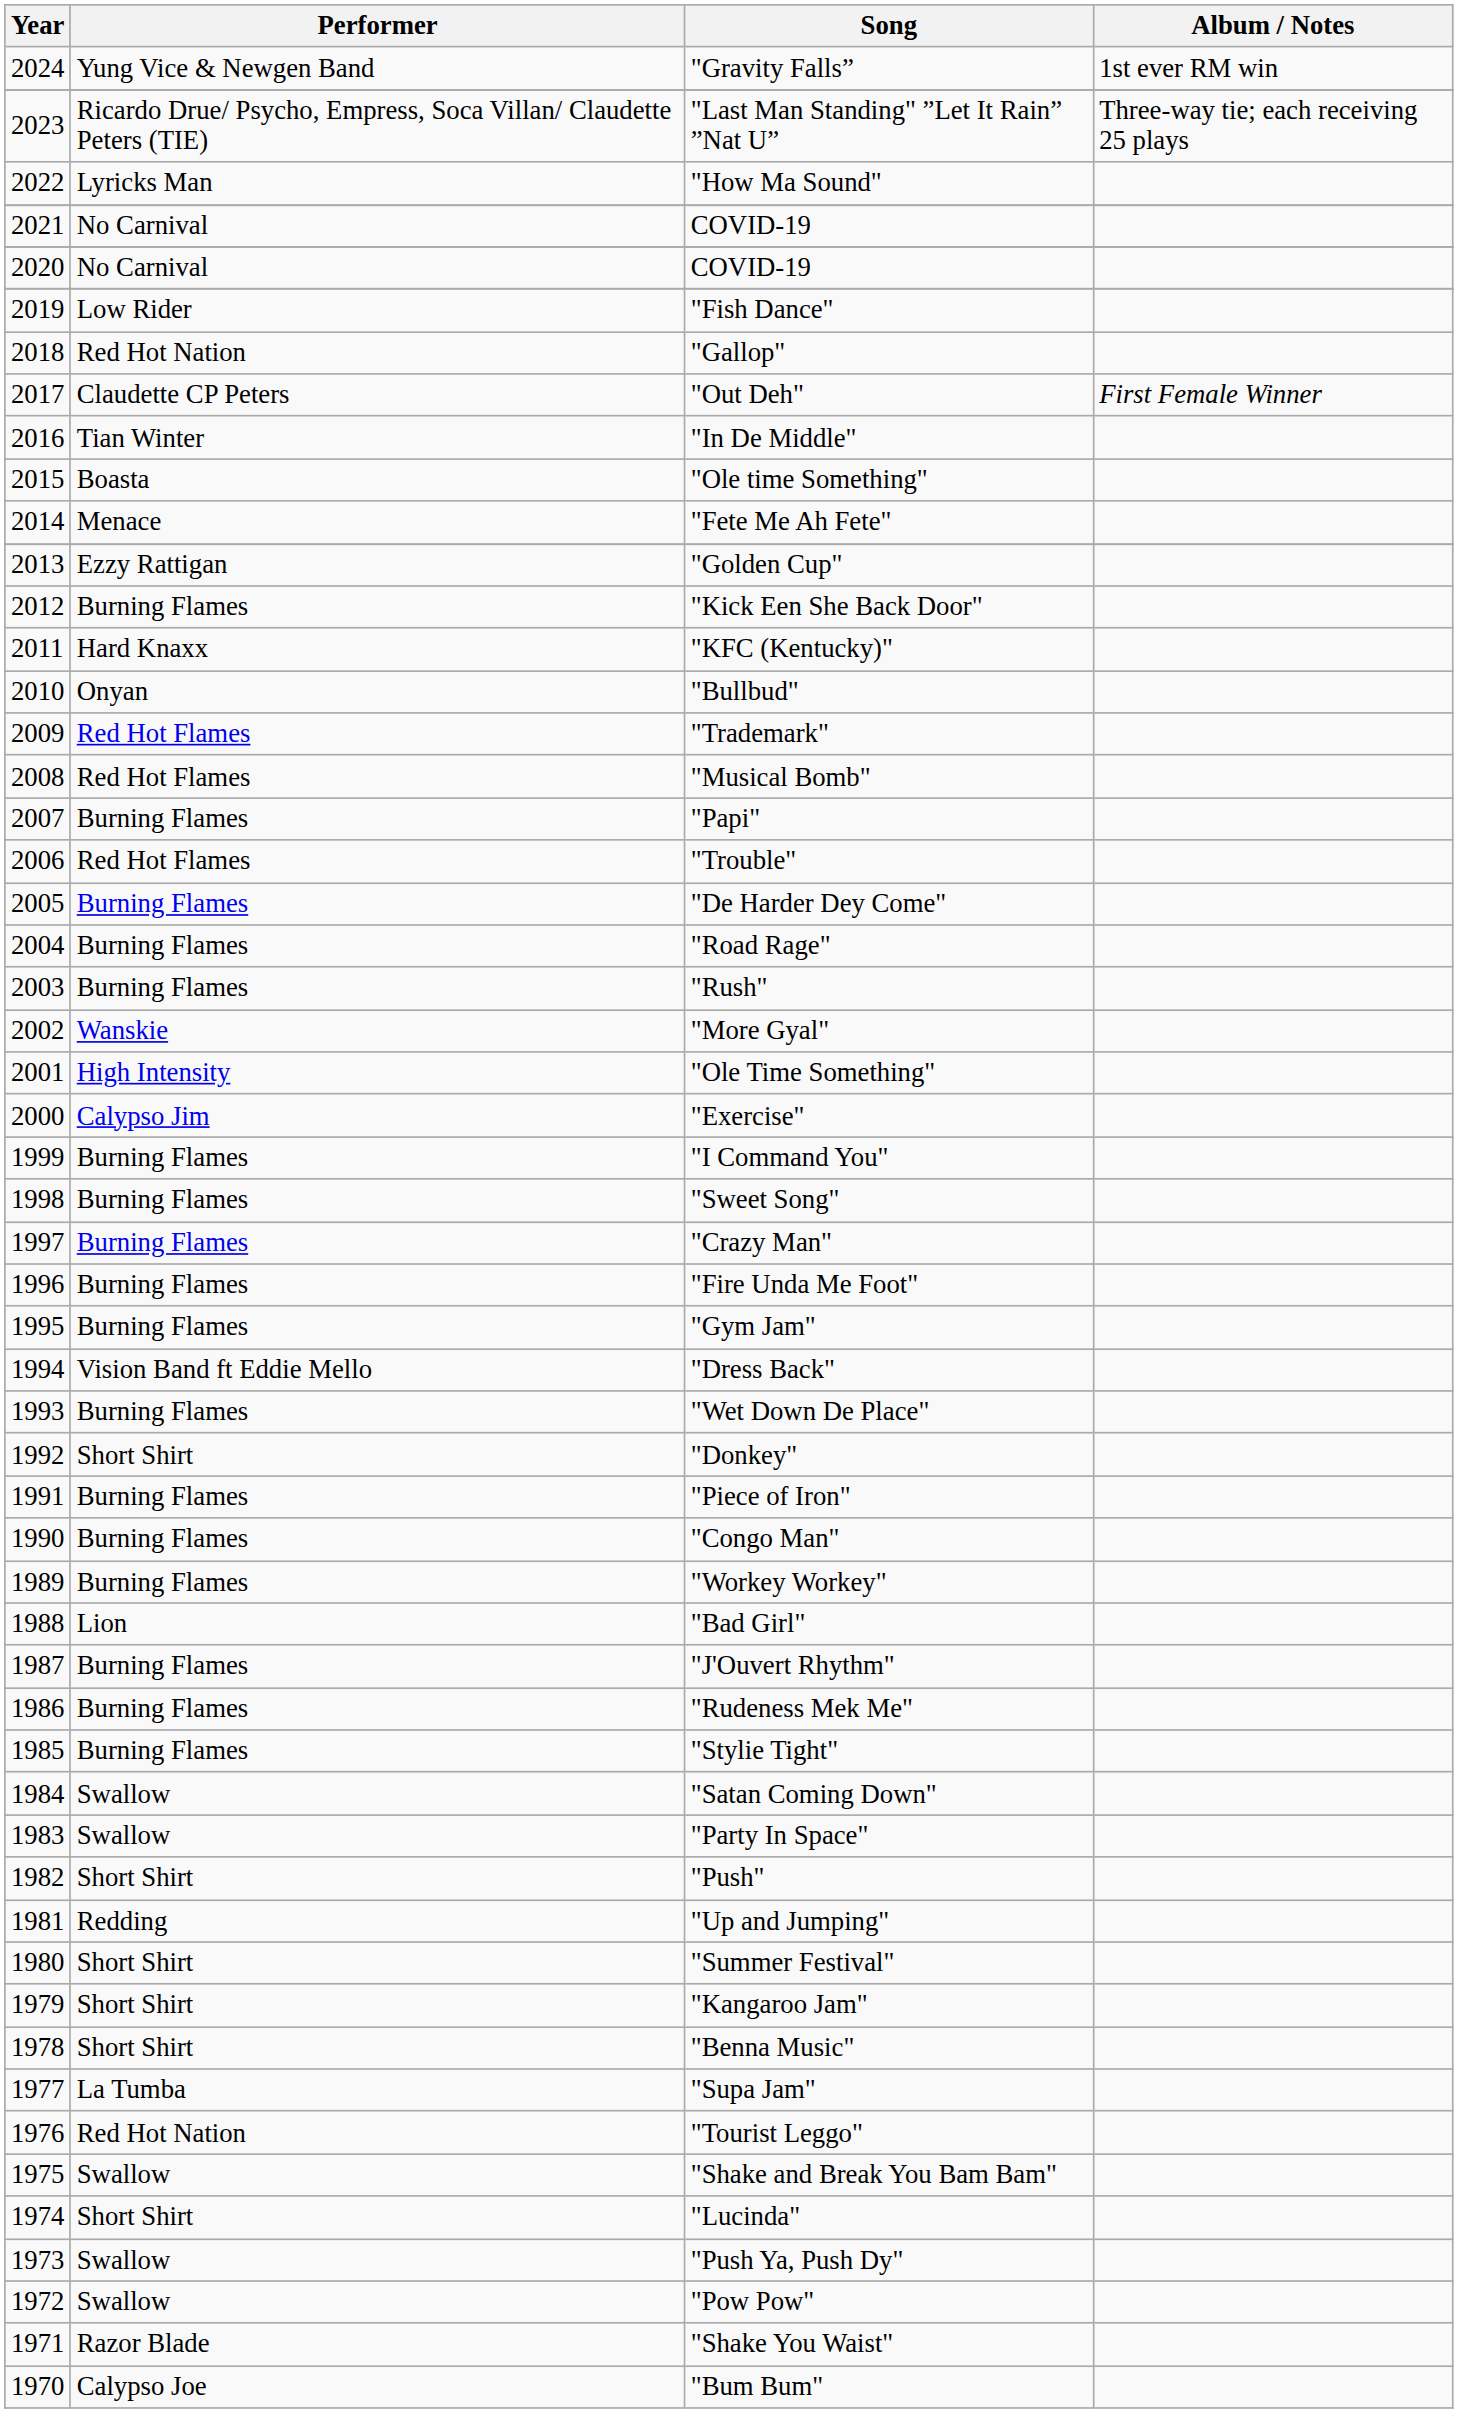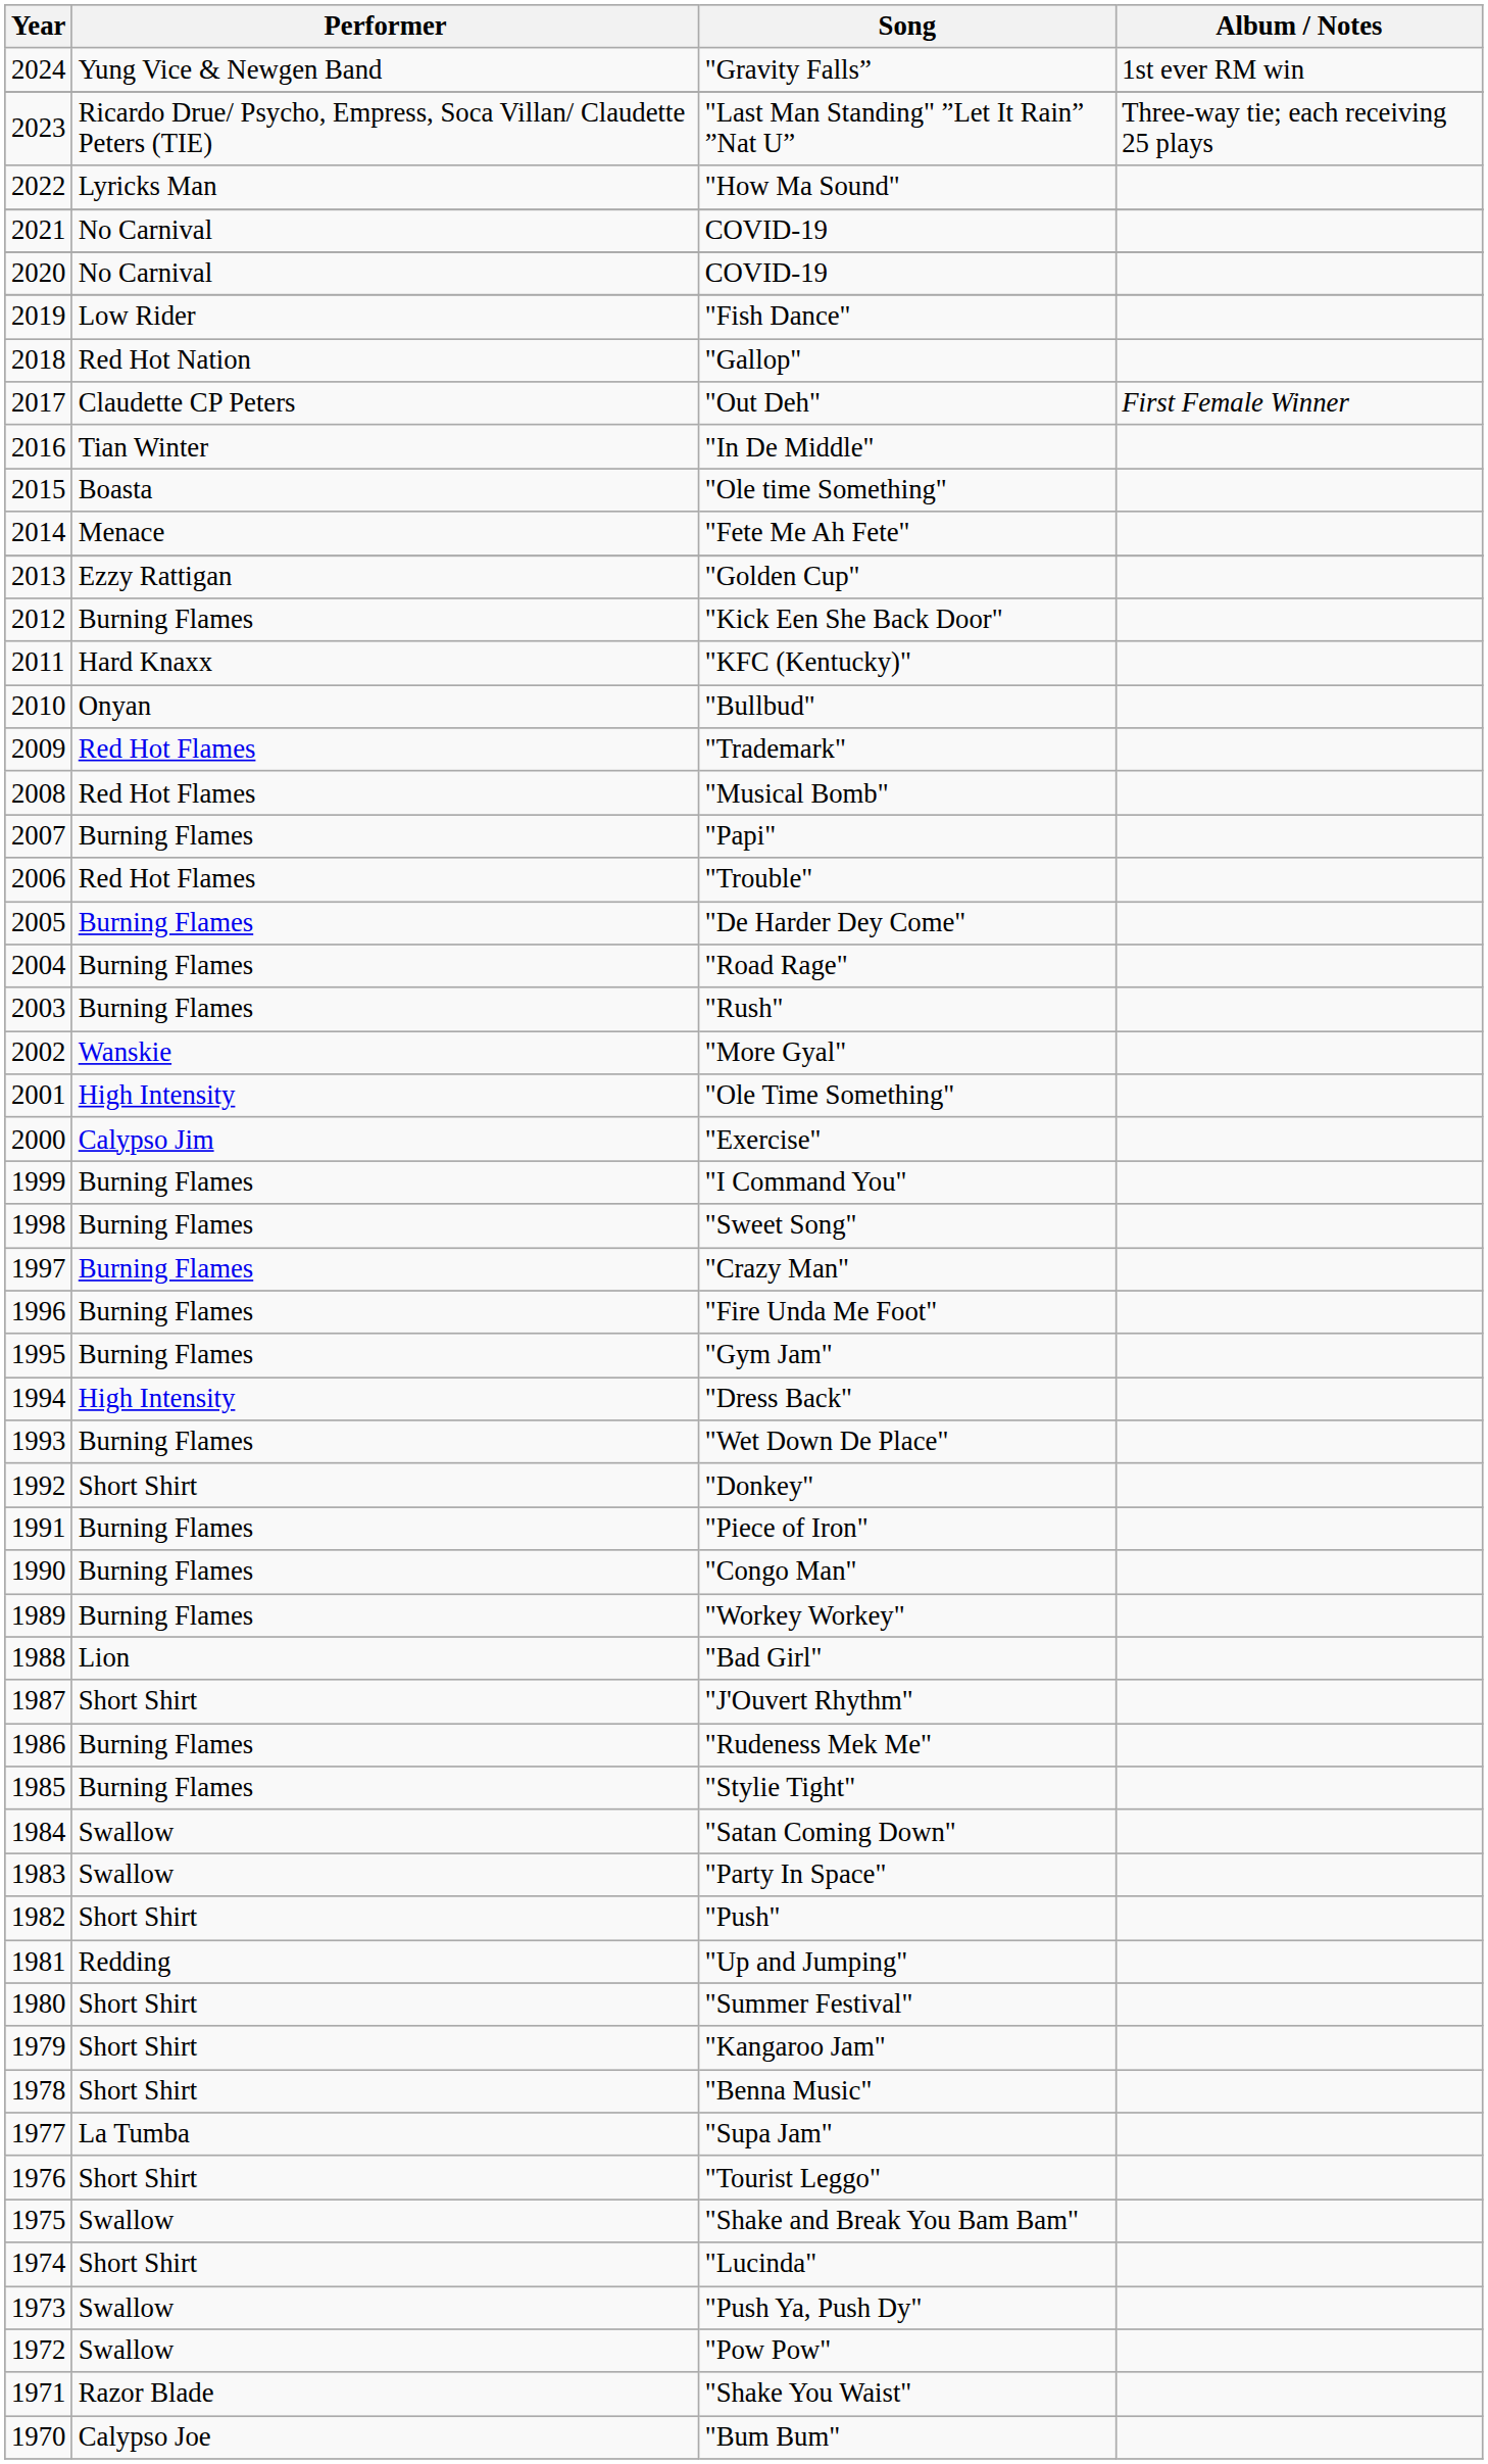"Dress Back" | Performer: Vision Band ft Eddie Mello -> High Intensity
"J'Ouvert Rhythm" | Performer: Burning Flames -> Short Shirt
"Tourist Leggo" | Performer: Red Hot Nation -> Short Shirt
